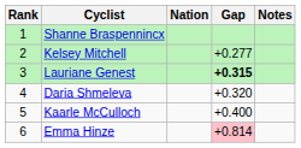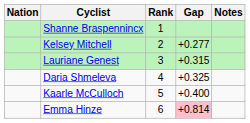columns swapped: Rank <-> Nation
Lauriane Genest | Gap: bold -> normal
Daria Shmeleva | Gap: +0.320 -> +0.325
